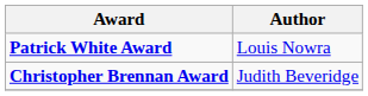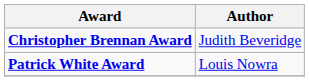rows swapped: Christopher Brennan Award <-> Patrick White Award
